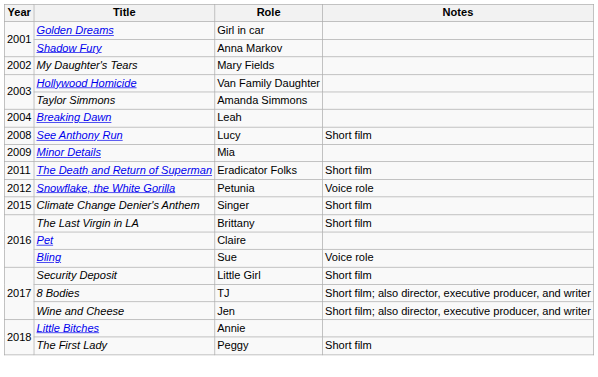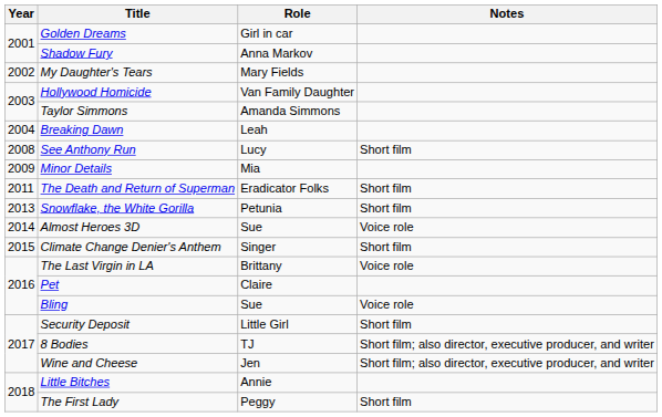Snowflake, the White Gorilla | Year: 2012 -> 2013
Snowflake, the White Gorilla | Notes: Voice role -> Short film
+ row: 2014 | Almost Heroes 3D | Sue | Voice role
The Last Virgin in LA | Notes: Short film -> Voice role
